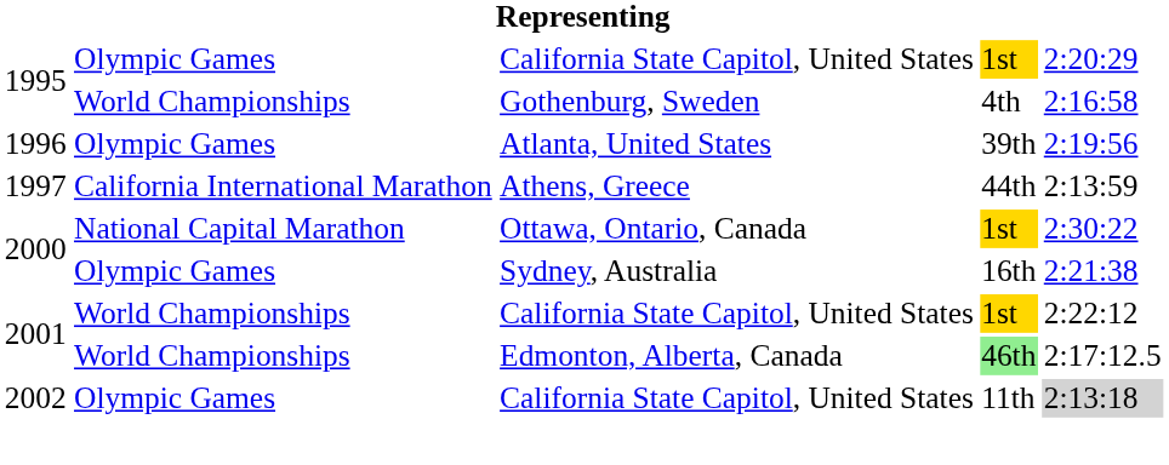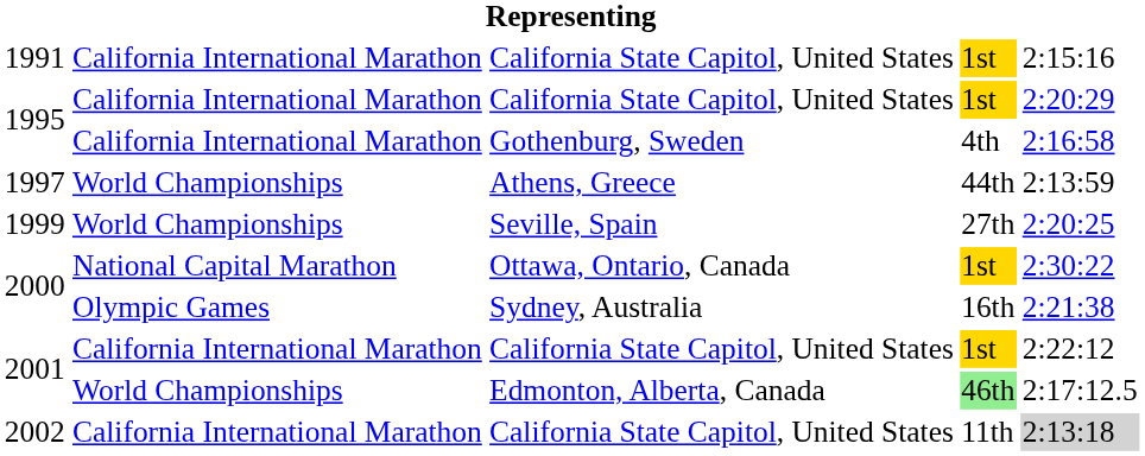+ row: 1991 | California International Marathon | California State Capitol, United States | 1st | 2:15:16
1995 / California State Capitol, United States | column 2: Olympic Games -> California International Marathon
1995 / Gothenburg, Sweden | column 2: World Championships -> California International Marathon
- row: 1996 | Olympic Games | Atlanta, United States | 39th | 2:19:56
1997 | column 2: California International Marathon -> World Championships
+ row: 1999 | World Championships | Seville, Spain | 27th | 2:20:25
2001 / California State Capitol, United States | column 2: World Championships -> California International Marathon
2002 | column 2: Olympic Games -> California International Marathon
